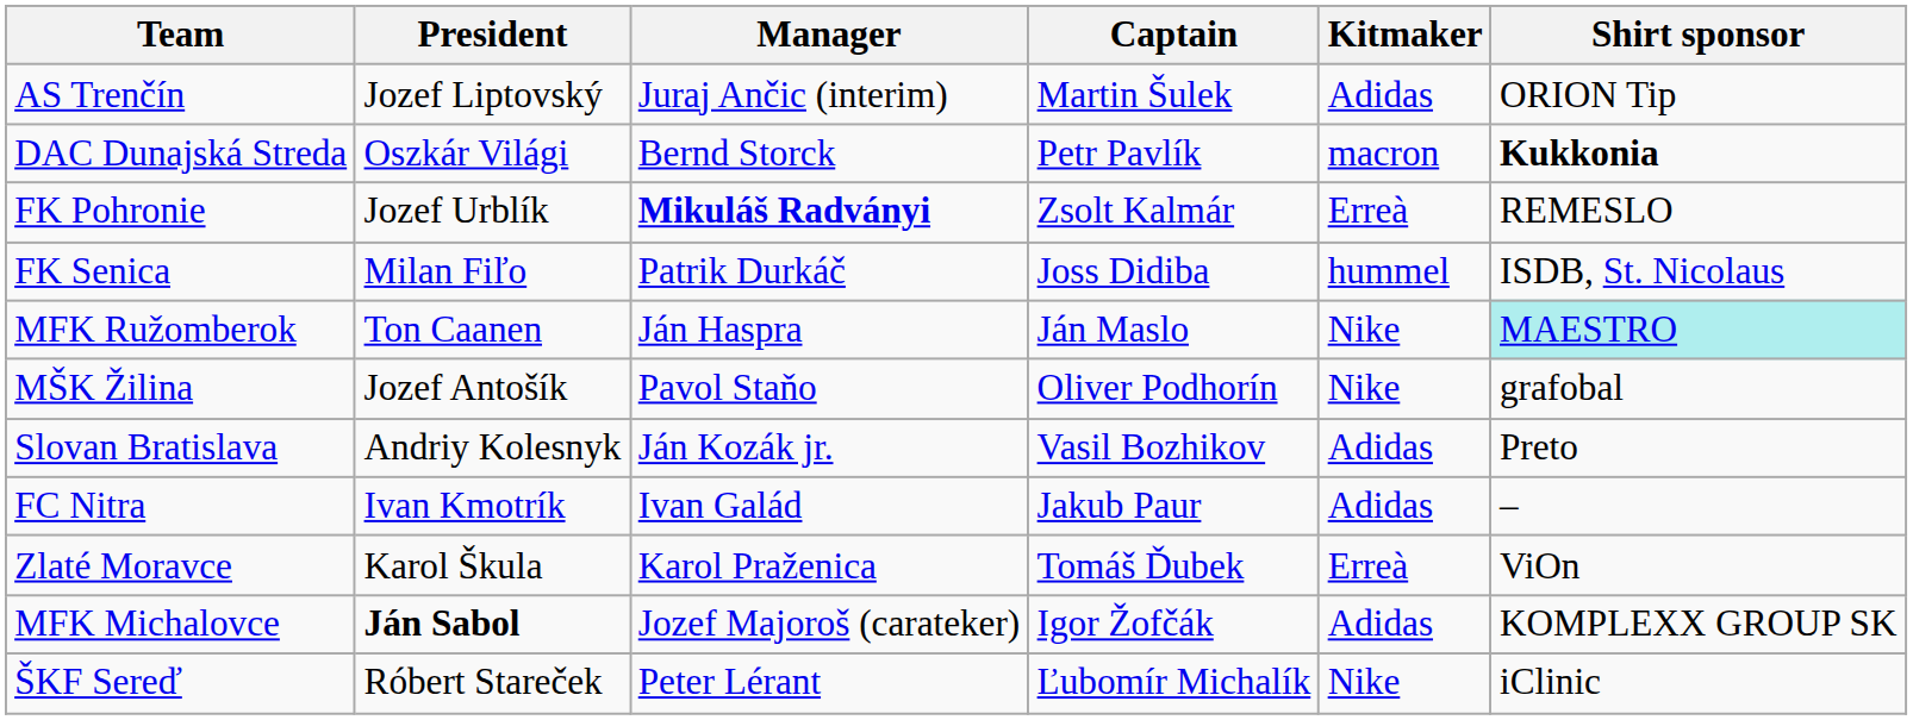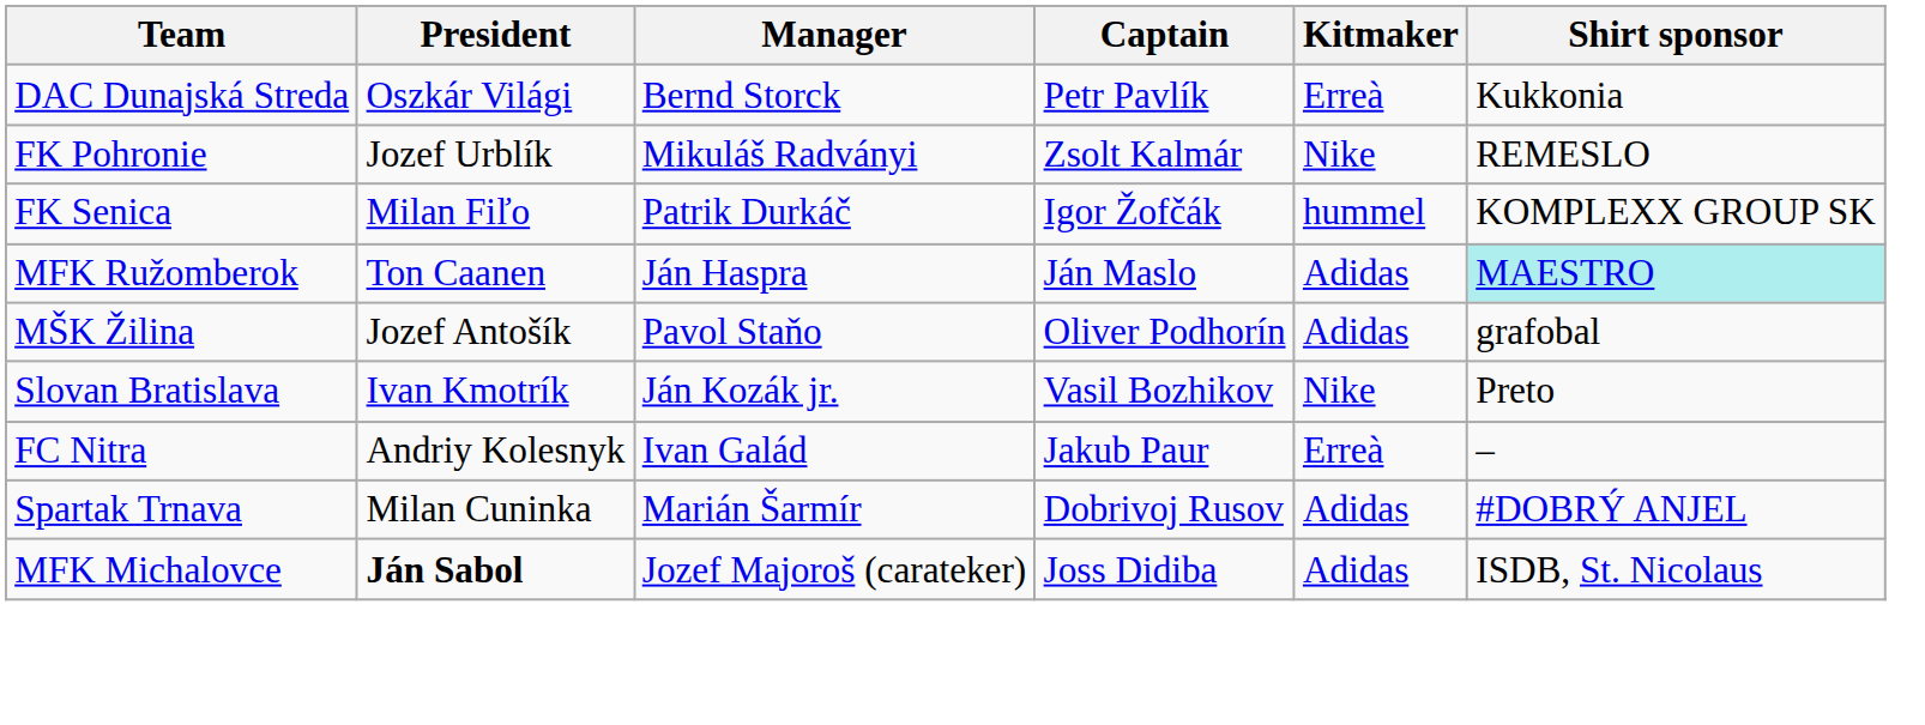- row: AS Trenčín | Jozef Liptovský | Juraj Ančic (interim) | Martin Šulek | Adidas | ORION Tip
DAC Dunajská Streda | Kitmaker: macron -> Erreà
DAC Dunajská Streda | Shirt sponsor: bold -> normal
FK Pohronie | Manager: bold -> normal
FK Pohronie | Kitmaker: Erreà -> Nike
FK Senica | Captain: Joss Didiba -> Igor Žofčák
FK Senica | Shirt sponsor: ISDB, St. Nicolaus -> KOMPLEXX GROUP SK
MFK Ružomberok | Kitmaker: Nike -> Adidas
MŠK Žilina | Kitmaker: Nike -> Adidas
Slovan Bratislava | President: Andriy Kolesnyk -> Ivan Kmotrík
Slovan Bratislava | Kitmaker: Adidas -> Nike
FC Nitra | President: Ivan Kmotrík -> Andriy Kolesnyk
FC Nitra | Kitmaker: Adidas -> Erreà
+ row: Spartak Trnava | Milan Cuninka | Marián Šarmír | Dobrivoj Rusov | Adidas | #DOBRÝ ANJEL
- row: Zlaté Moravce | Karol Škula | Karol Praženica | Tomáš Ďubek | Erreà | ViOn
MFK Michalovce | Captain: Igor Žofčák -> Joss Didiba
MFK Michalovce | Shirt sponsor: KOMPLEXX GROUP SK -> ISDB, St. Nicolaus
- row: ŠKF Sereď | Róbert Stareček | Peter Lérant | Ľubomír Michalík | Nike | iClinic
